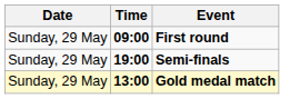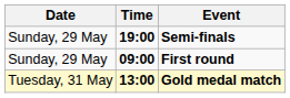rows swapped: First round <-> Semi-finals
Gold medal match | Date: Sunday, 29 May -> Tuesday, 31 May
